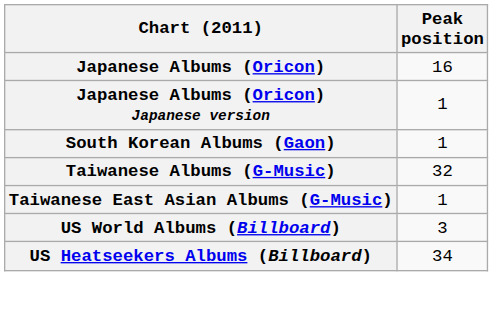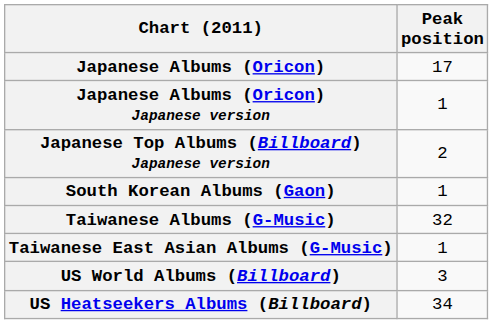Japanese Albums (Oricon) | Peak position: 16 -> 17
+ row: Japanese Top Albums (Billboard) Japanese version | 2
